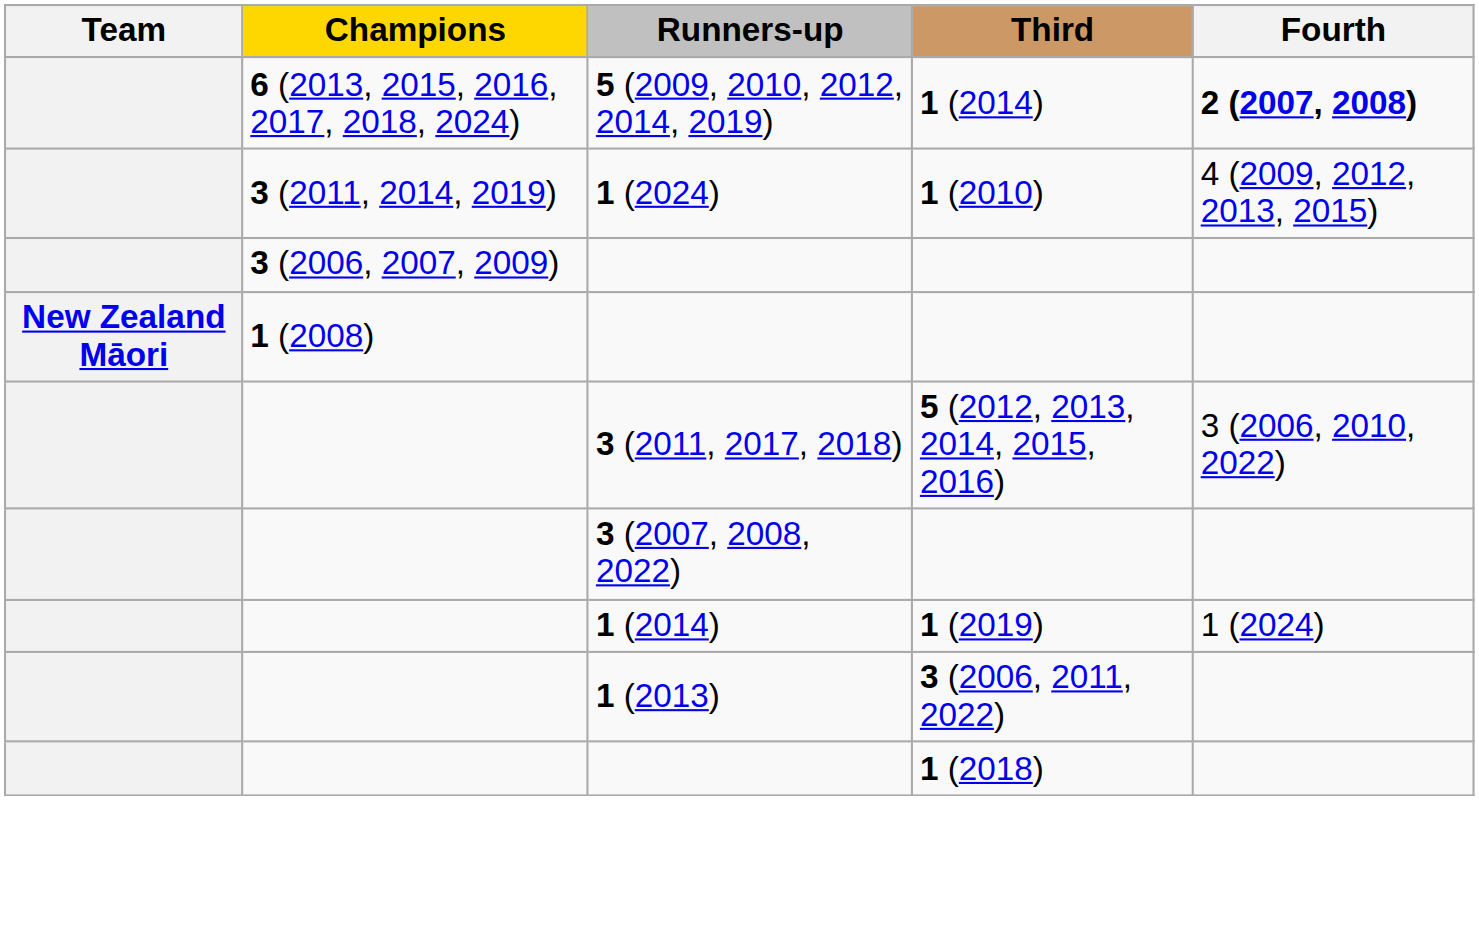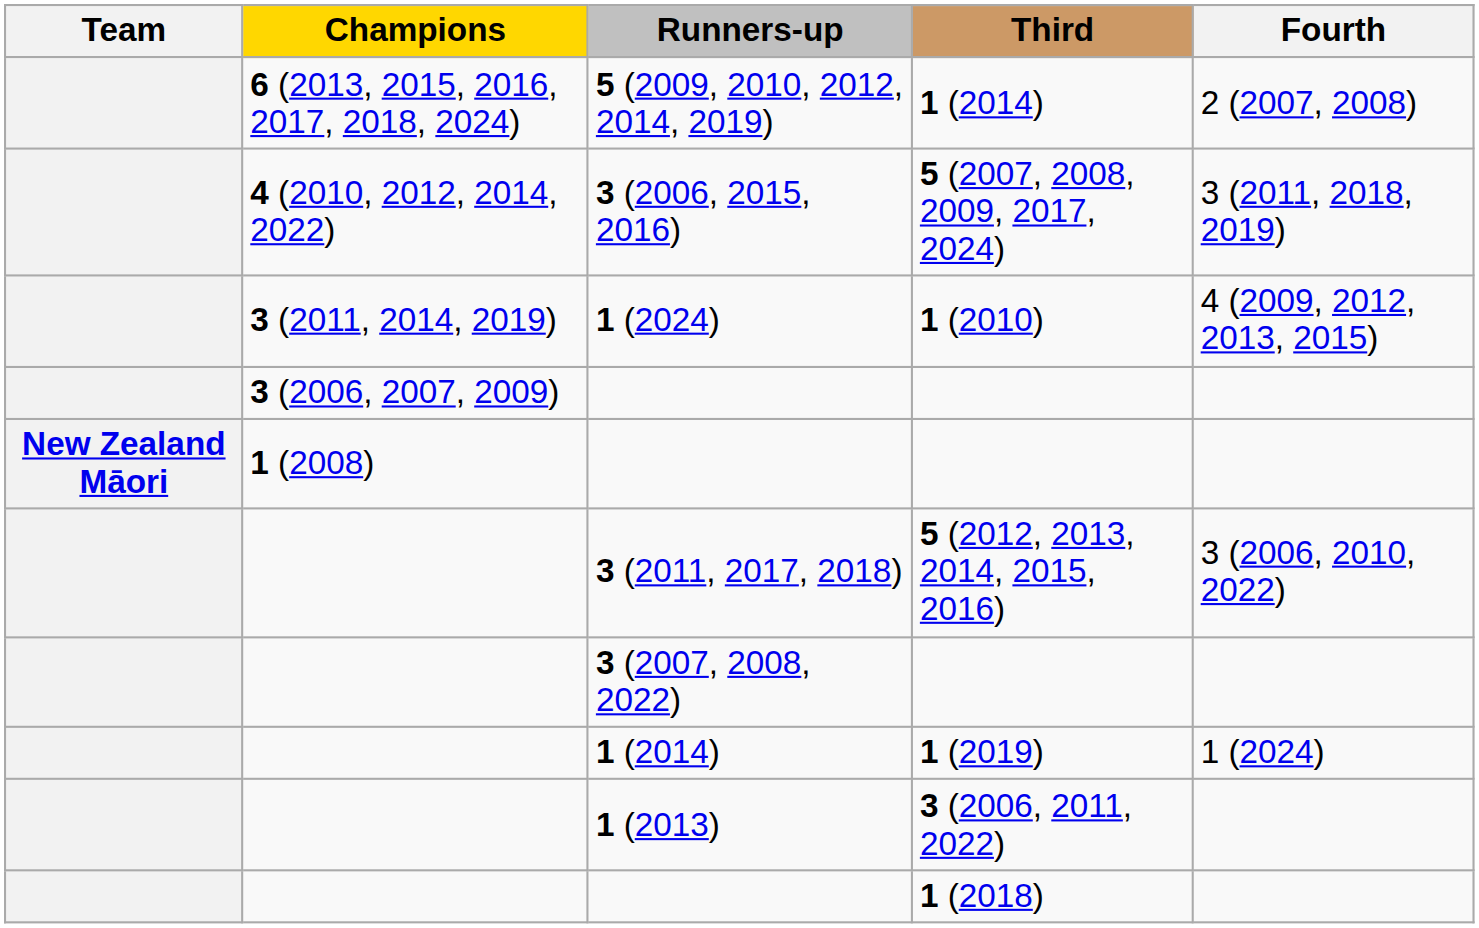5 (2009, 2010, 2012, 2014, 2019) | Fourth: bold -> normal
+ row: 4 (2010, 2012, 2014, 2022) | 3 (2006, 2015, 2016) | 5 (2007, 2008, 2009, 2017, 2024) | 3 (2011, 2018, 2019)
